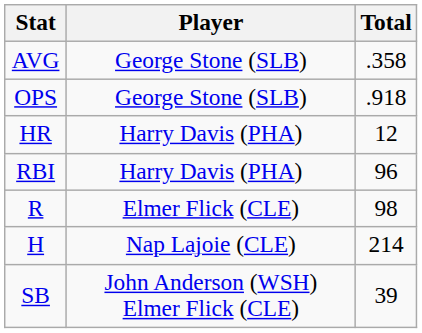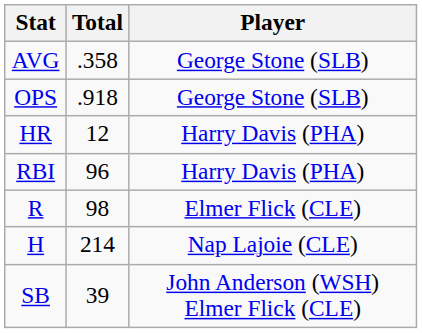columns swapped: Player <-> Total
